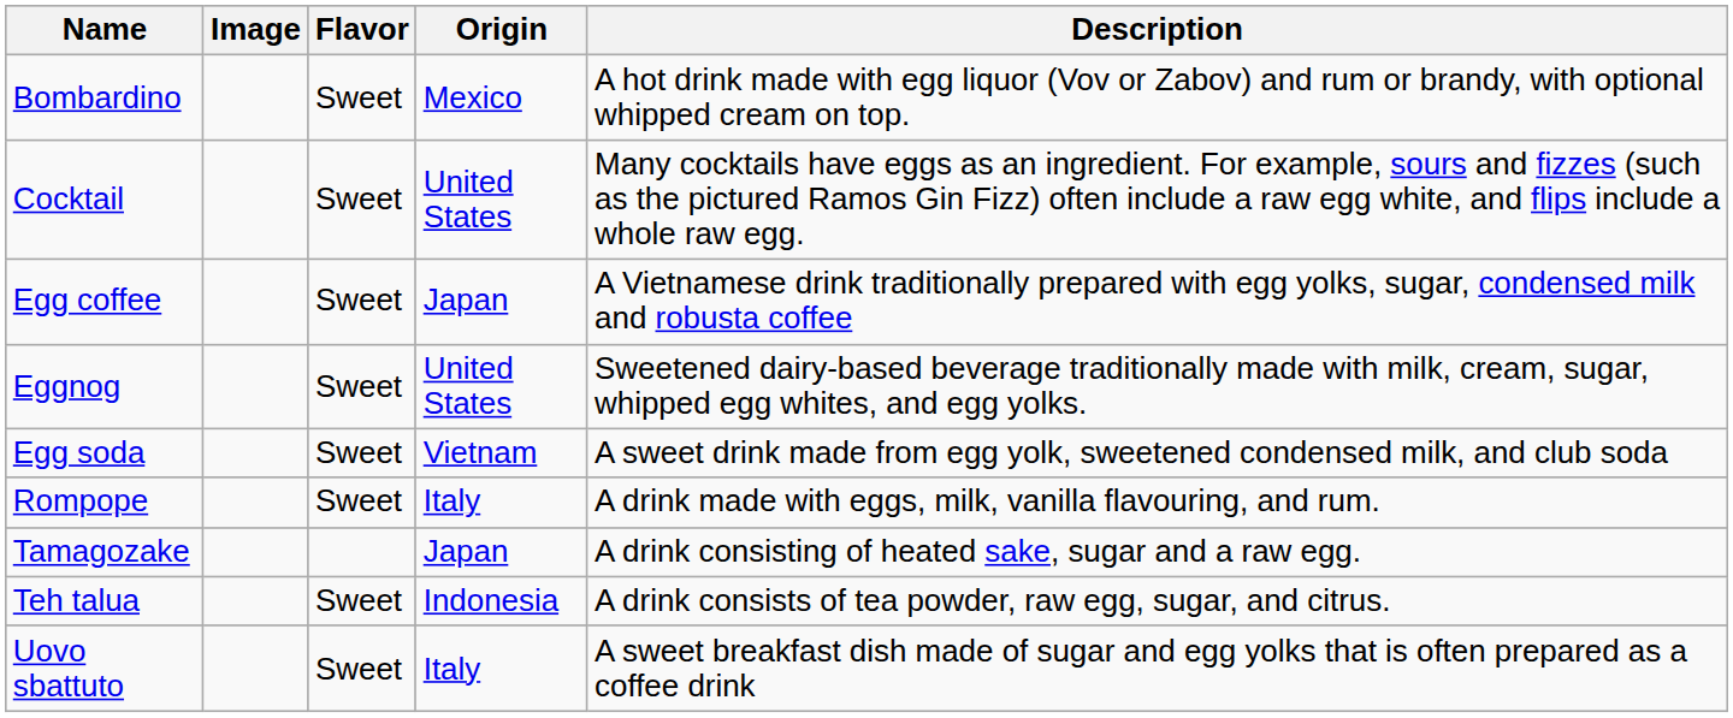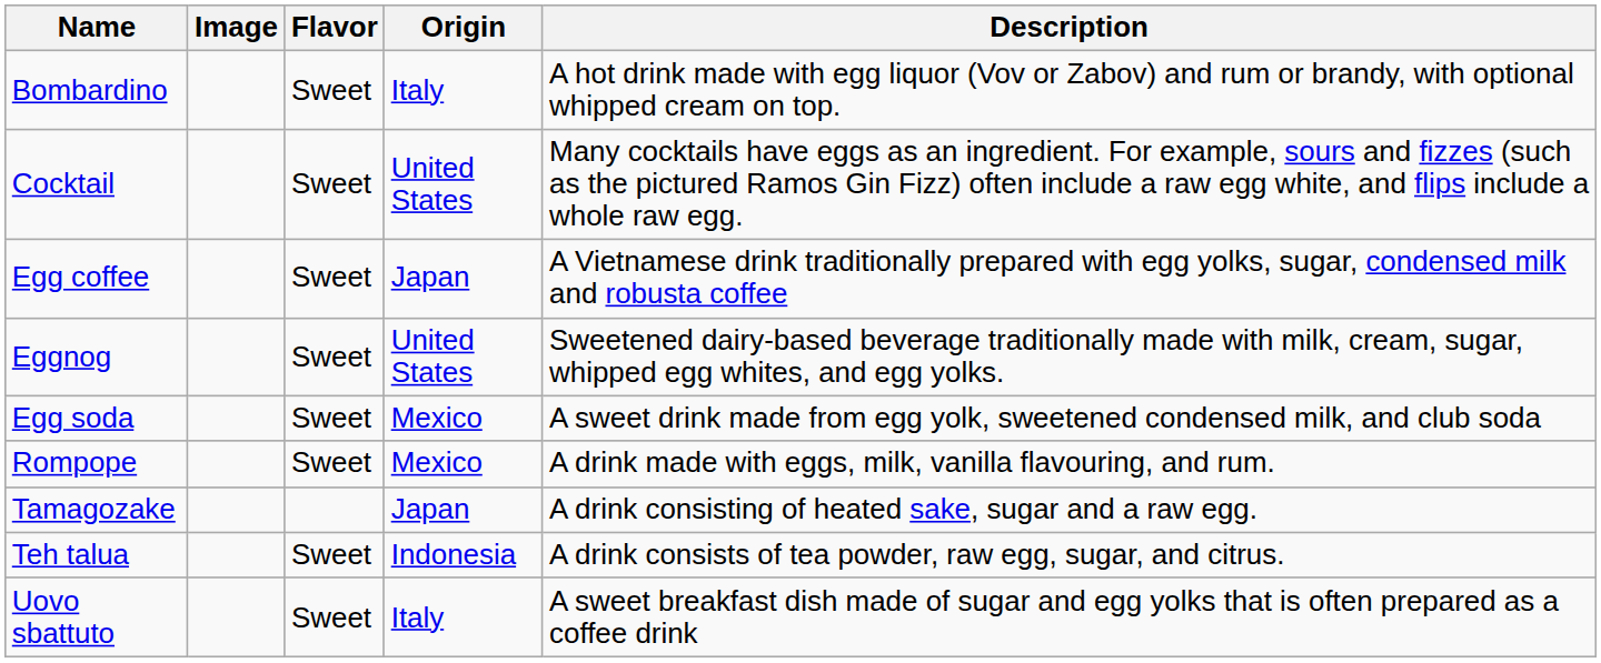Bombardino | Origin: Mexico -> Italy
Egg soda | Origin: Vietnam -> Mexico
Rompope | Origin: Italy -> Mexico
